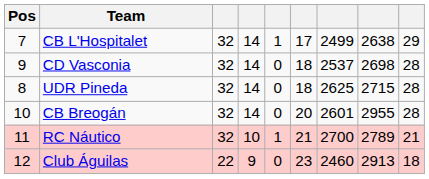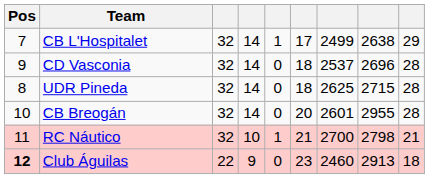CD Vasconia | column 8: 2698 -> 2696
RC Náutico | column 8: 2789 -> 2798
Club Águilas | Pos: normal -> bold
